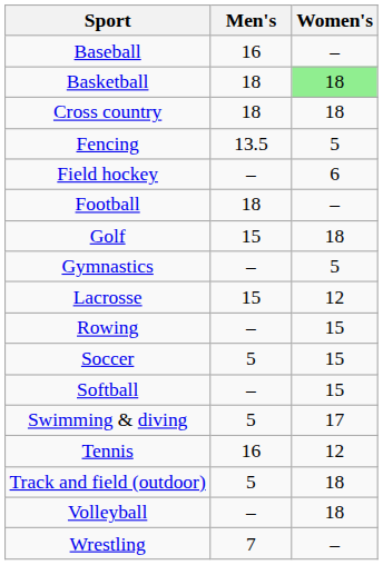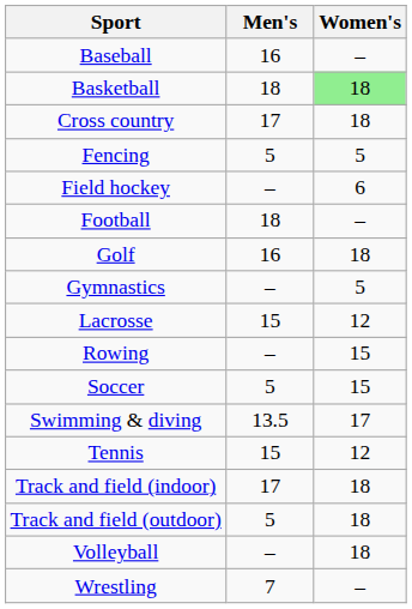Cross country | Men's: 18 -> 17
Fencing | Men's: 13.5 -> 5
Golf | Men's: 15 -> 16
- row: Softball | – | 15
Swimming & diving | Men's: 5 -> 13.5
Tennis | Men's: 16 -> 15
+ row: Track and field (indoor) | 17 | 18
